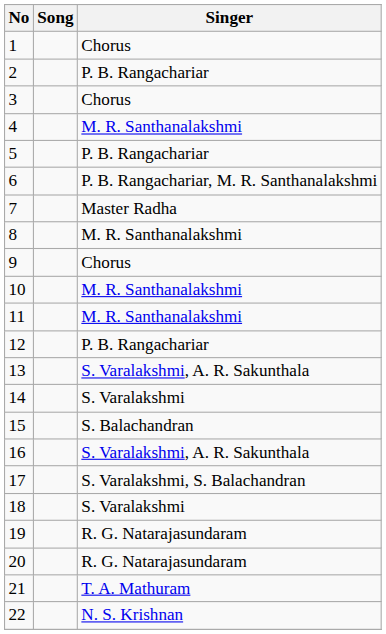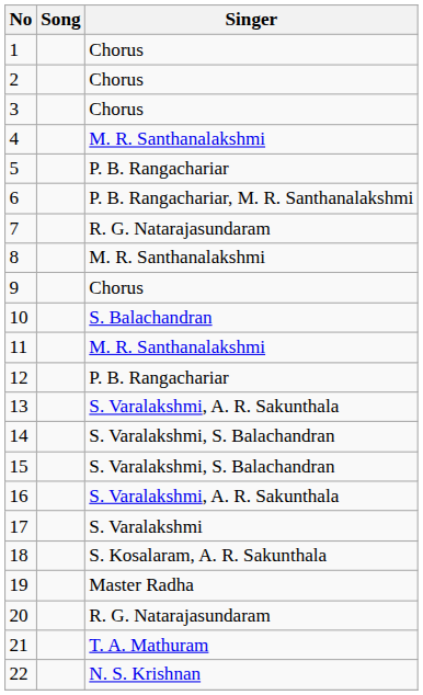2 | Singer: P. B. Rangachariar -> Chorus
7 | Singer: Master Radha -> R. G. Natarajasundaram
10 | Singer: M. R. Santhanalakshmi -> S. Balachandran
14 | Singer: S. Varalakshmi -> S. Varalakshmi, S. Balachandran
15 | Singer: S. Balachandran -> S. Varalakshmi, S. Balachandran
17 | Singer: S. Varalakshmi, S. Balachandran -> S. Varalakshmi
18 | Singer: S. Varalakshmi -> S. Kosalaram, A. R. Sakunthala
19 | Singer: R. G. Natarajasundaram -> Master Radha
